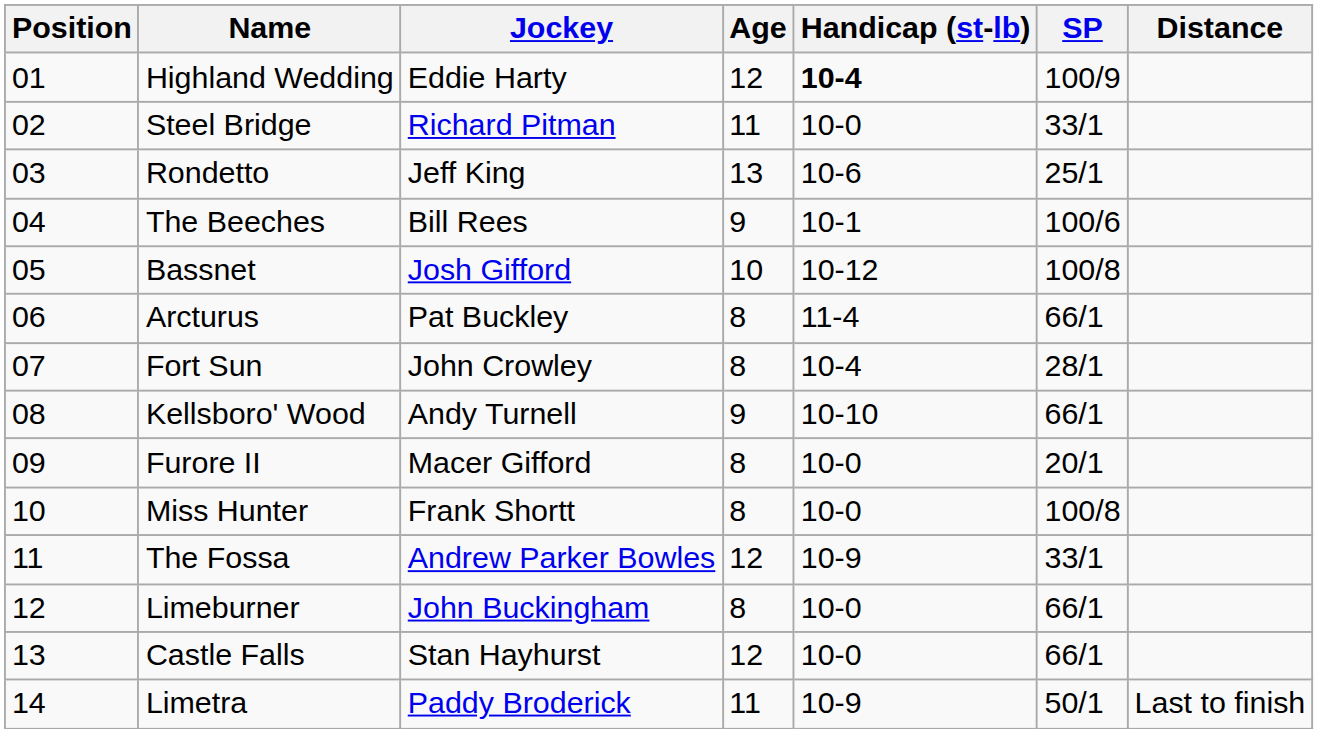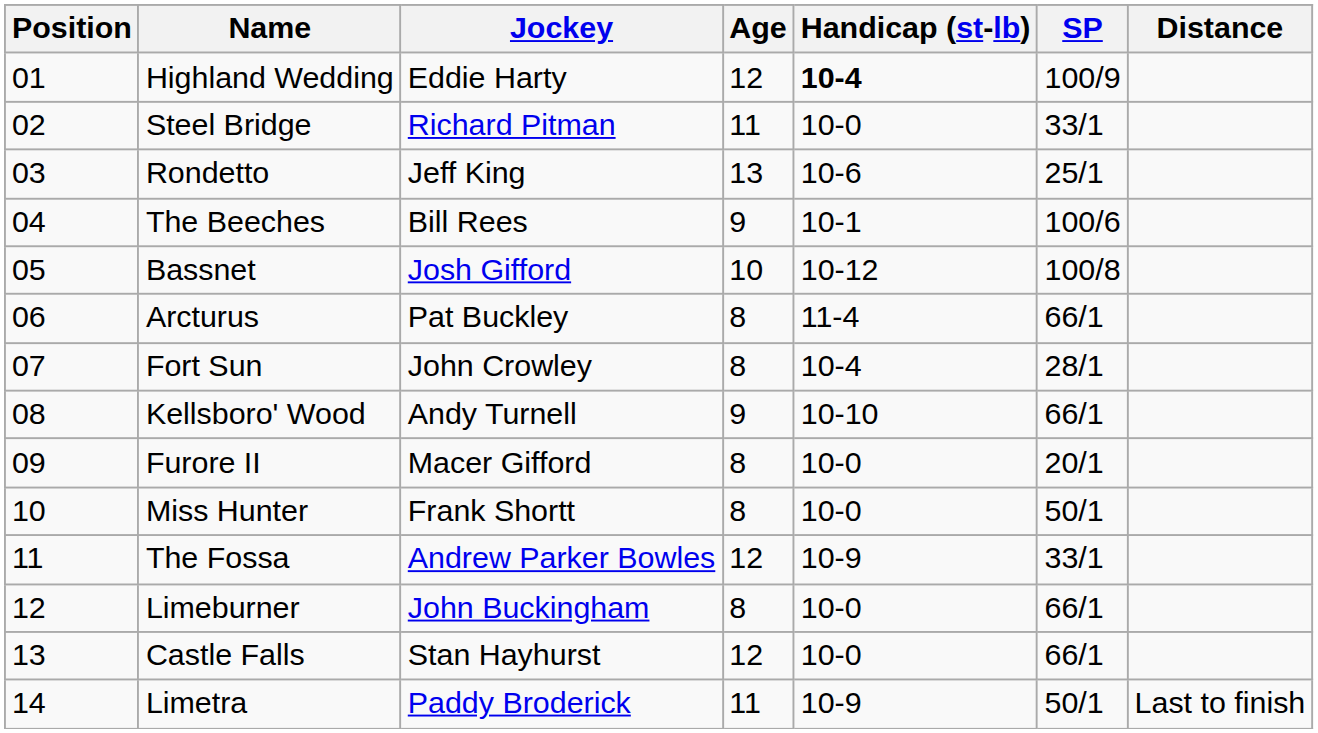Miss Hunter | SP: 100/8 -> 50/1
